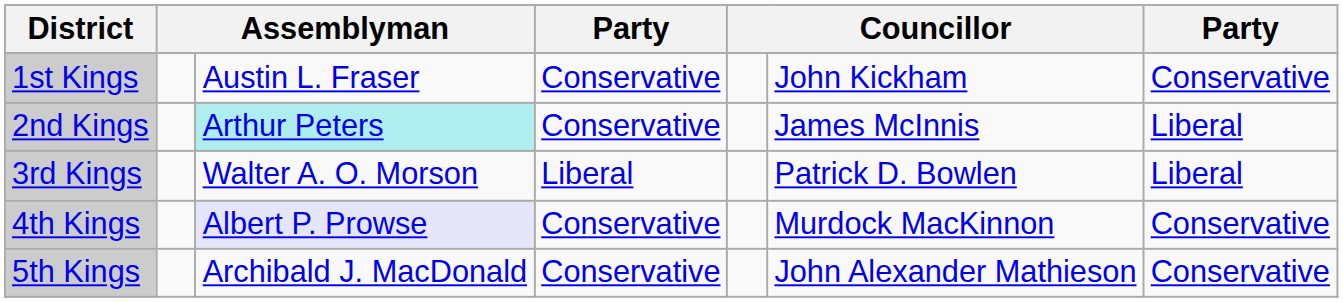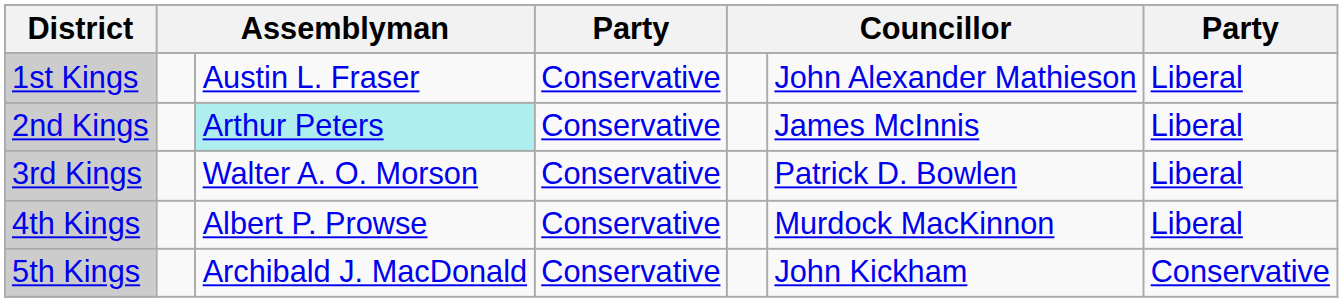1st Kings | column 6: John Kickham -> John Alexander Mathieson
1st Kings | column 7: Conservative -> Liberal
3rd Kings | column 4: Liberal -> Conservative
4th Kings | column 3: lavender background -> no background
4th Kings | column 7: Conservative -> Liberal
5th Kings | column 6: John Alexander Mathieson -> John Kickham
